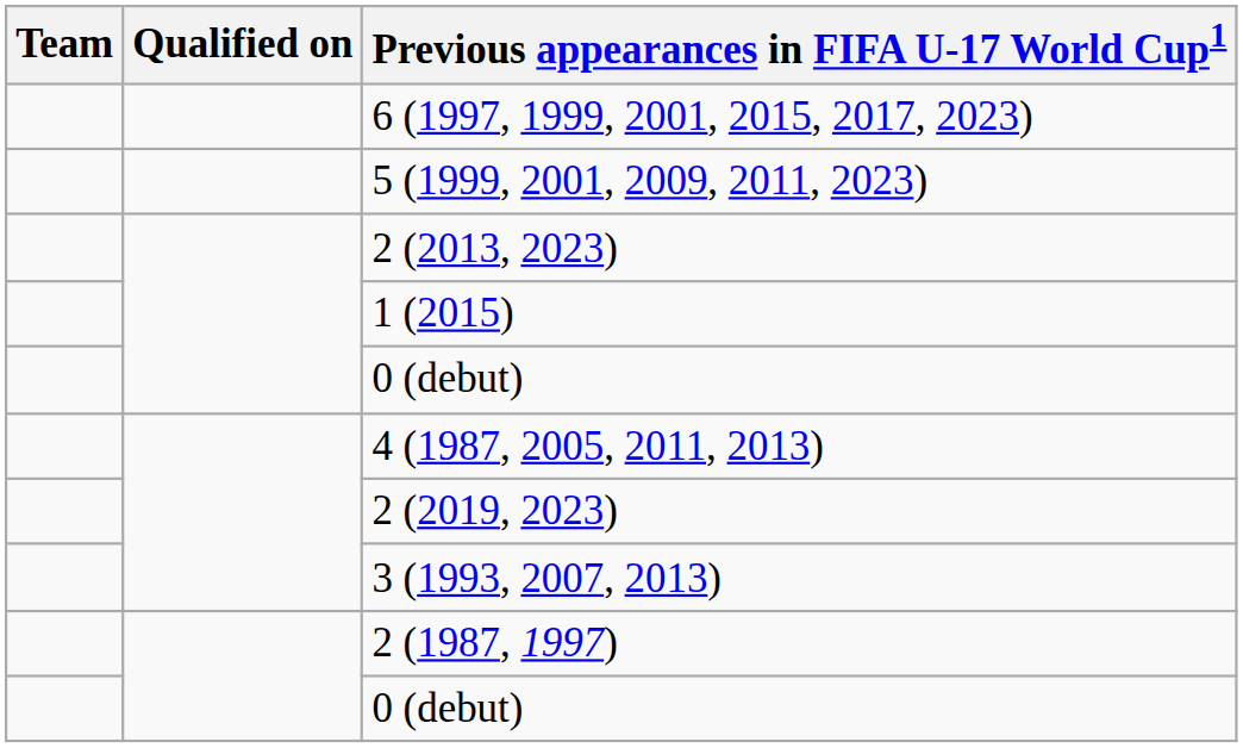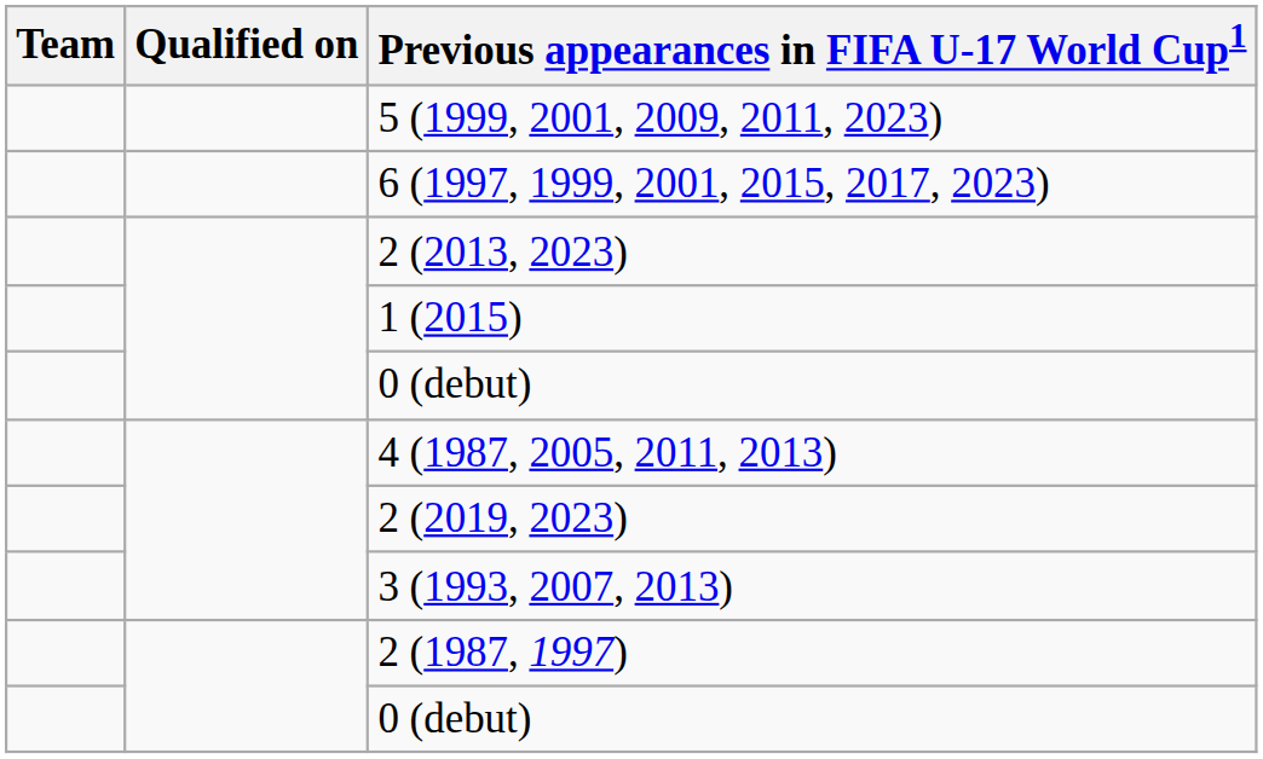rows swapped: 5 (1999, 2001, 2009, 2011, 2023) <-> 6 (1997, 1999, 2001, 2015, 2017, 2023)
